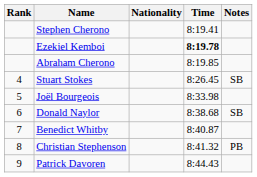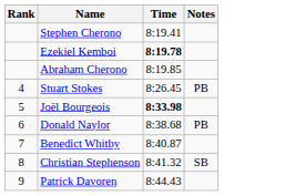- column: Nationality
Stuart Stokes | Notes: SB -> PB
Joël Bourgeois | Time: normal -> bold
Donald Naylor | Notes: SB -> PB
Christian Stephenson | Notes: PB -> SB
